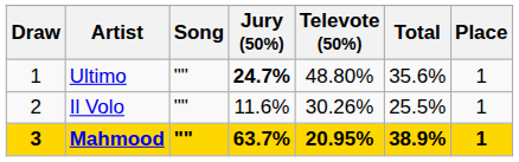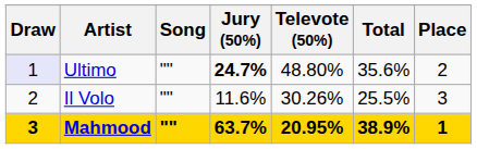Ultimo | Draw: no background -> lavender background
Ultimo | Place: 1 -> 2
Il Volo | Place: 1 -> 3
